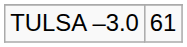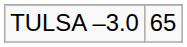TULSA –3.0 | column 2: 61 -> 65
